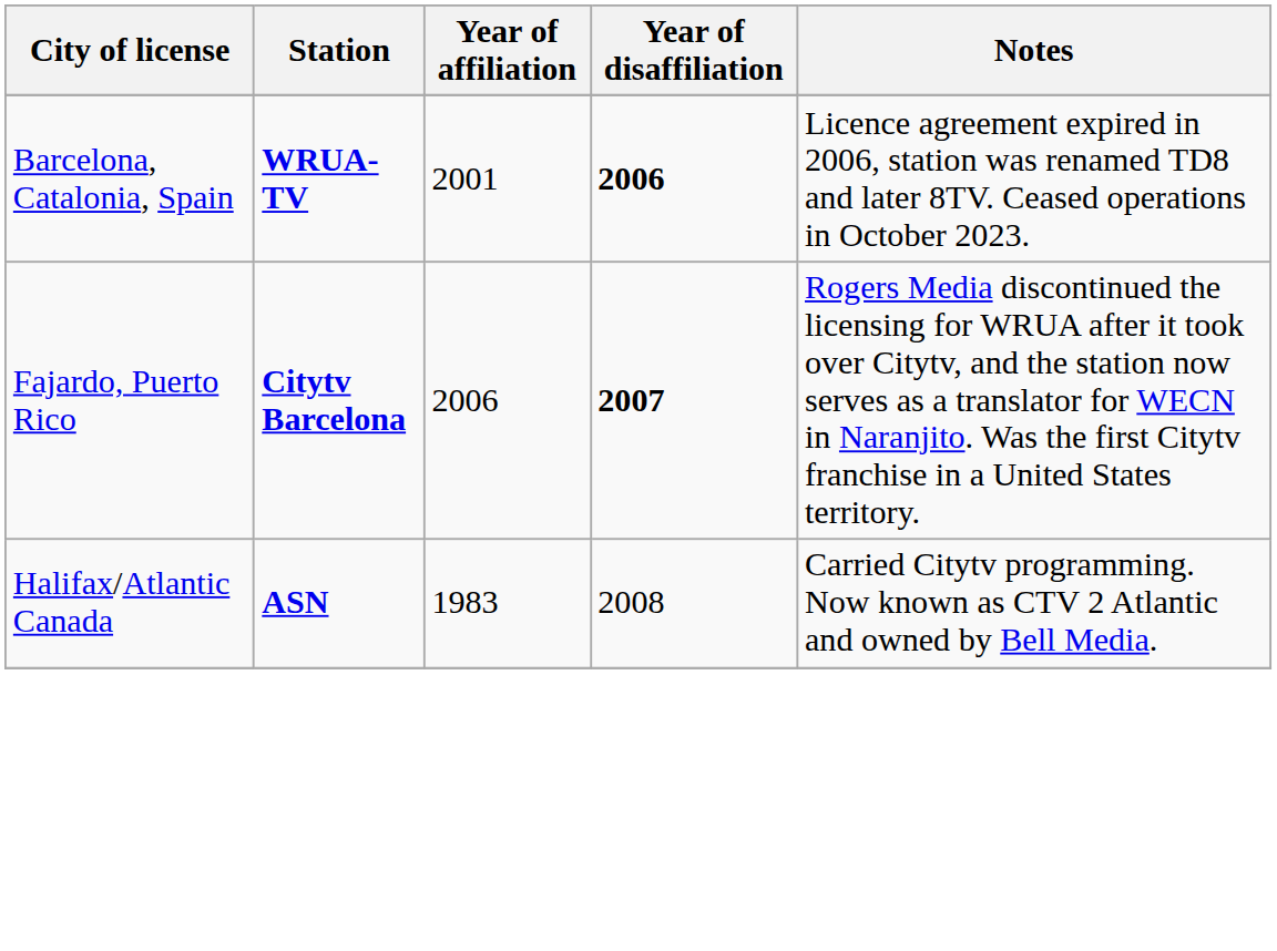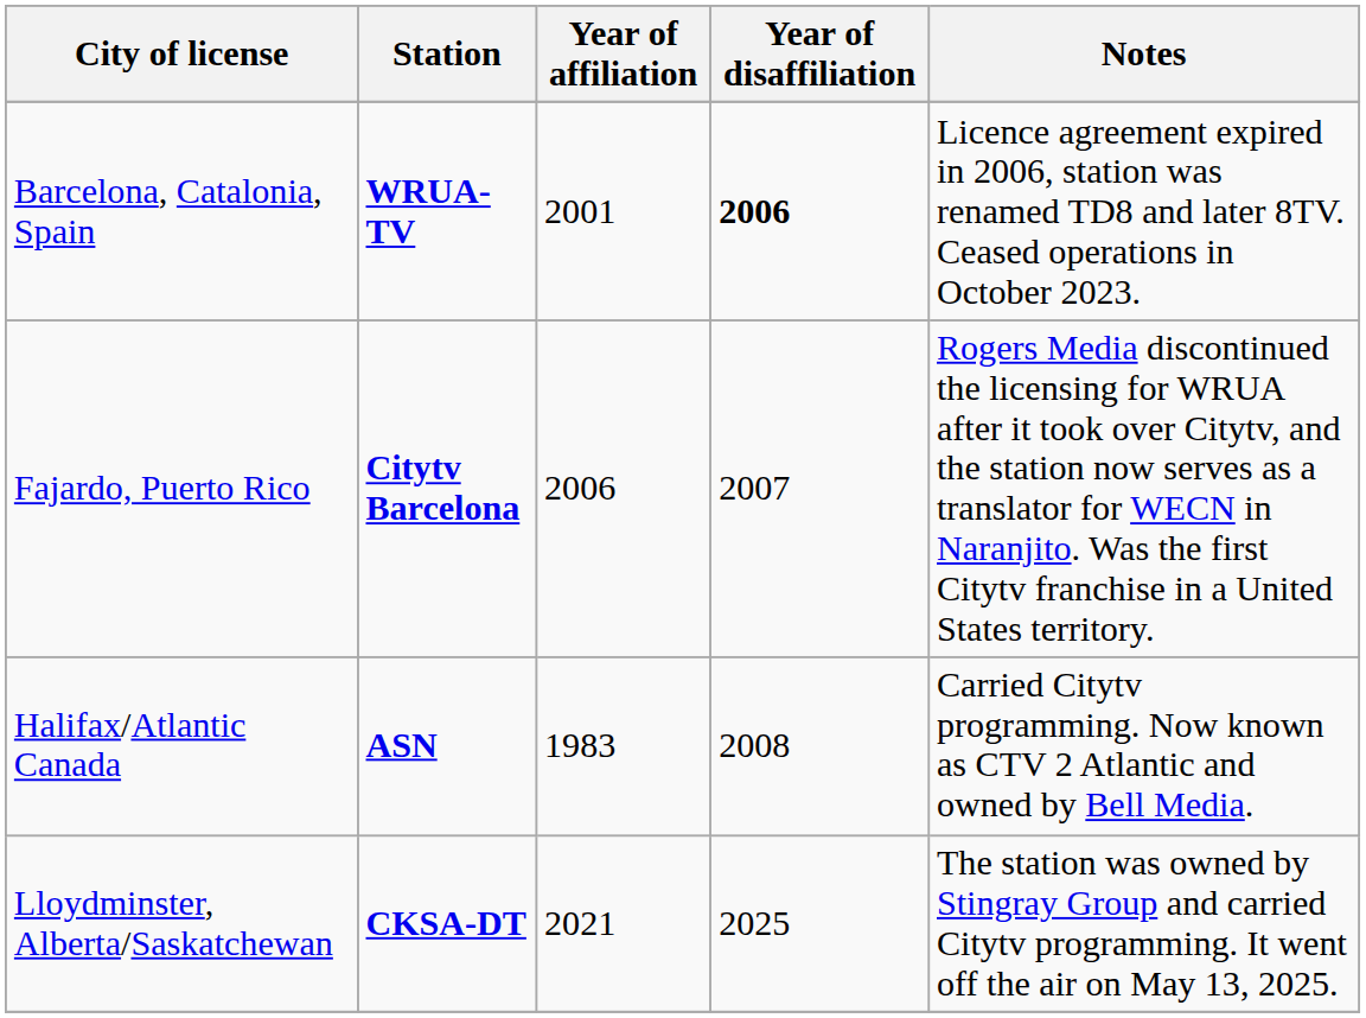Fajardo, Puerto Rico | Year of disaffiliation: bold -> normal
+ row: Lloydminster, Alberta/Saskatchewan | CKSA-DT | 2021 | 2025 | The station was owned by Stingray Group and carried Citytv programming. It went off the air on May 13, 2025.
